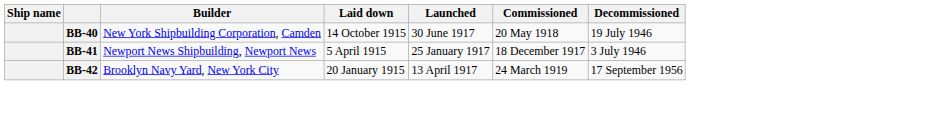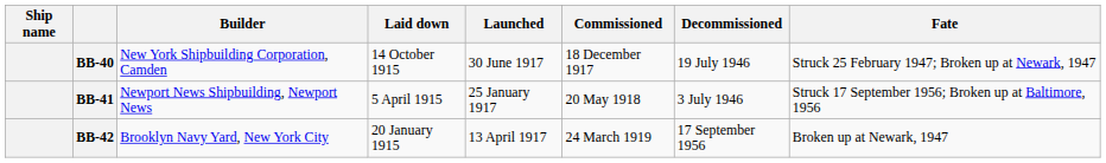+ column: Fate | Struck 25 February 1947; Broken up at Newark, 1947 | Struck 17 September 1956; Broken up at Baltimore, 1956 | Broken up at Newark, 1947
BB-40 | Commissioned: 20 May 1918 -> 18 December 1917
BB-41 | Commissioned: 18 December 1917 -> 20 May 1918
